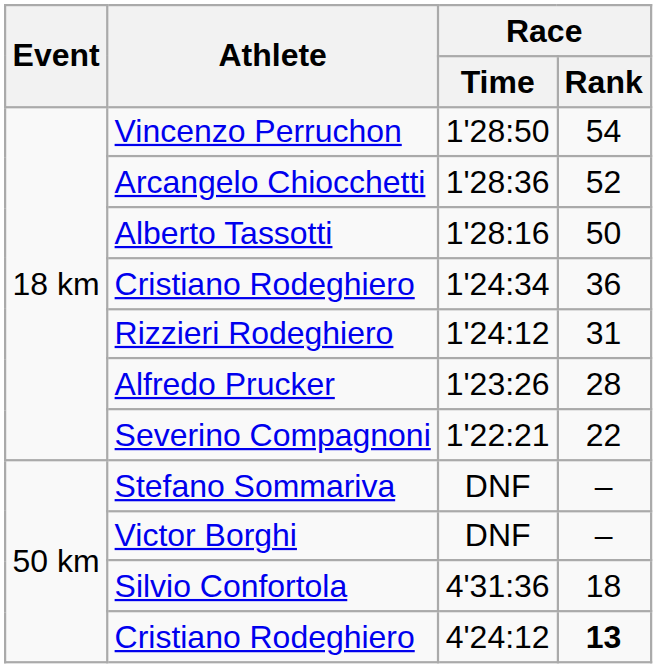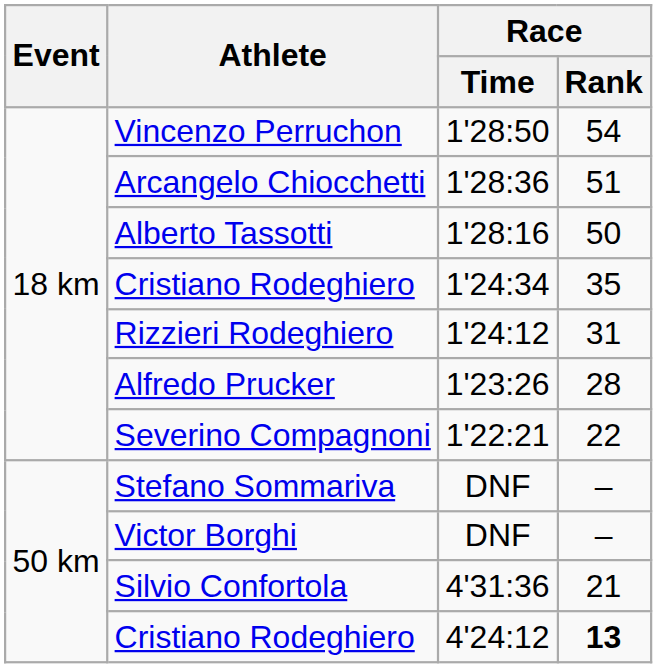Arcangelo Chiocchetti | Race / Rank: 52 -> 51
Cristiano Rodeghiero / 1'24:34 | Race / Rank: 36 -> 35
Silvio Confortola | Race / Rank: 18 -> 21
